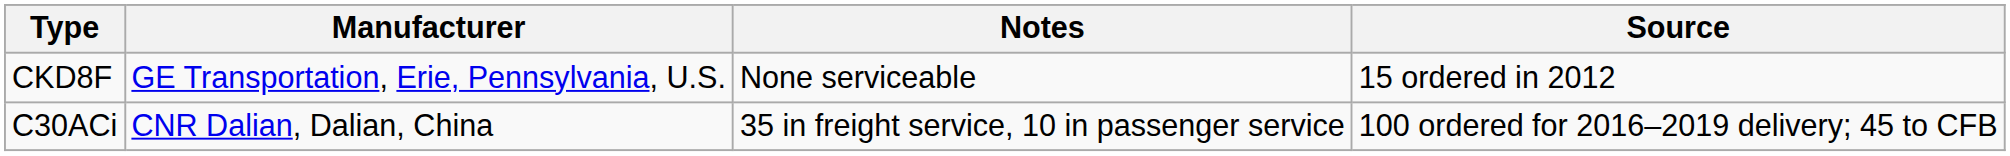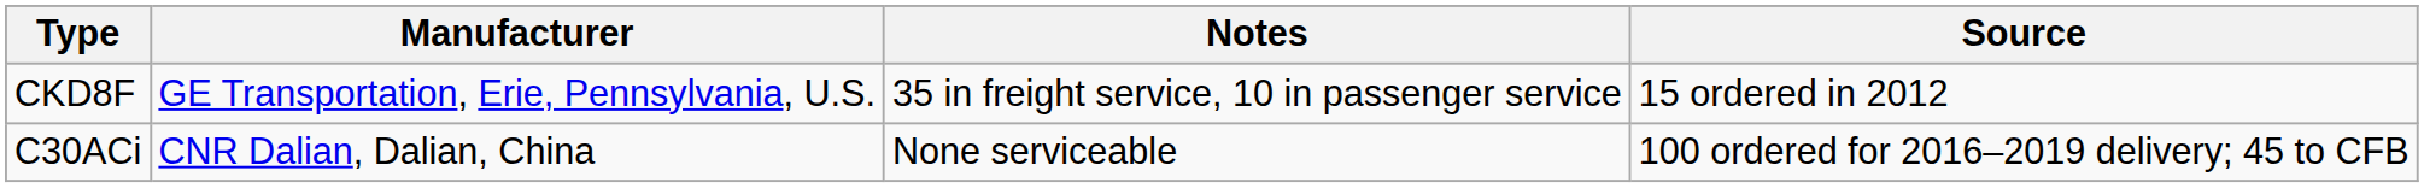CKD8F | Notes: None serviceable -> 35 in freight service, 10 in passenger service
C30ACi | Notes: 35 in freight service, 10 in passenger service -> None serviceable
